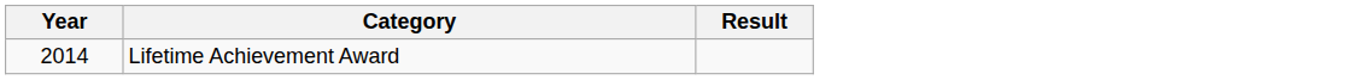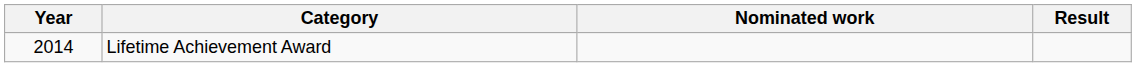+ column: Nominated work
